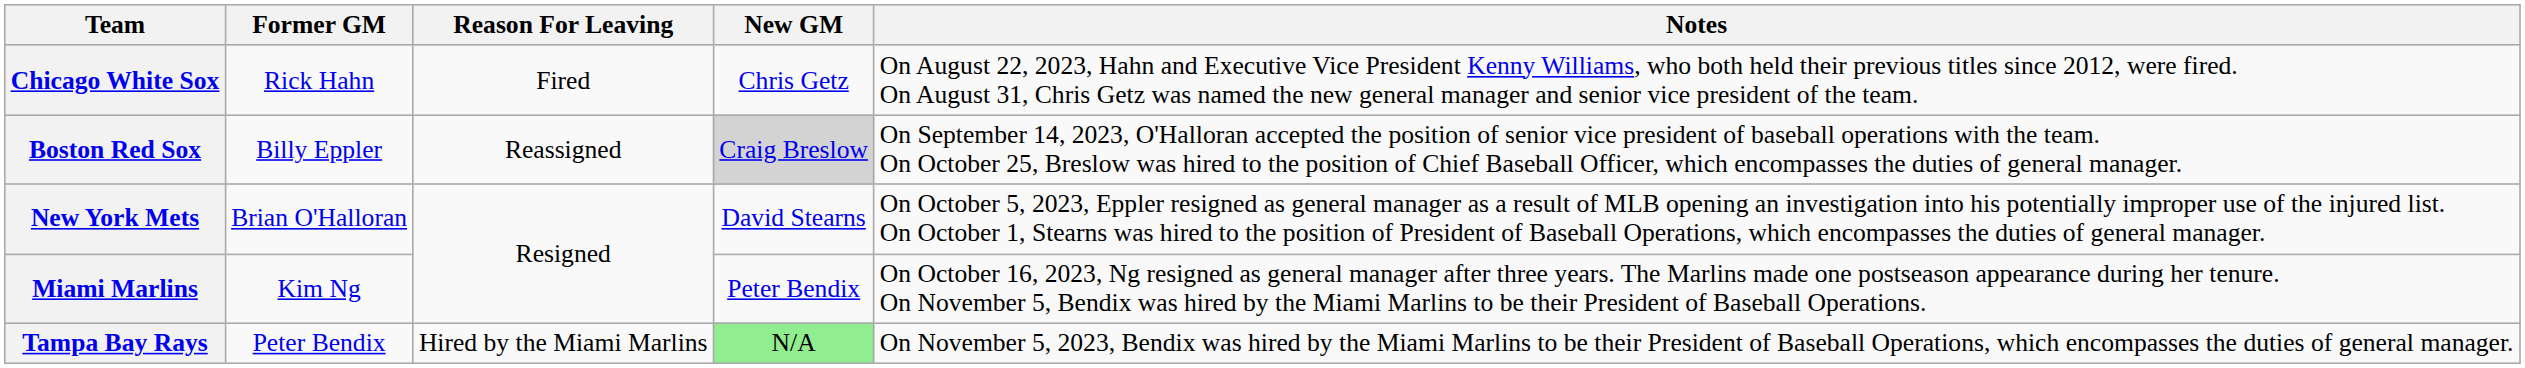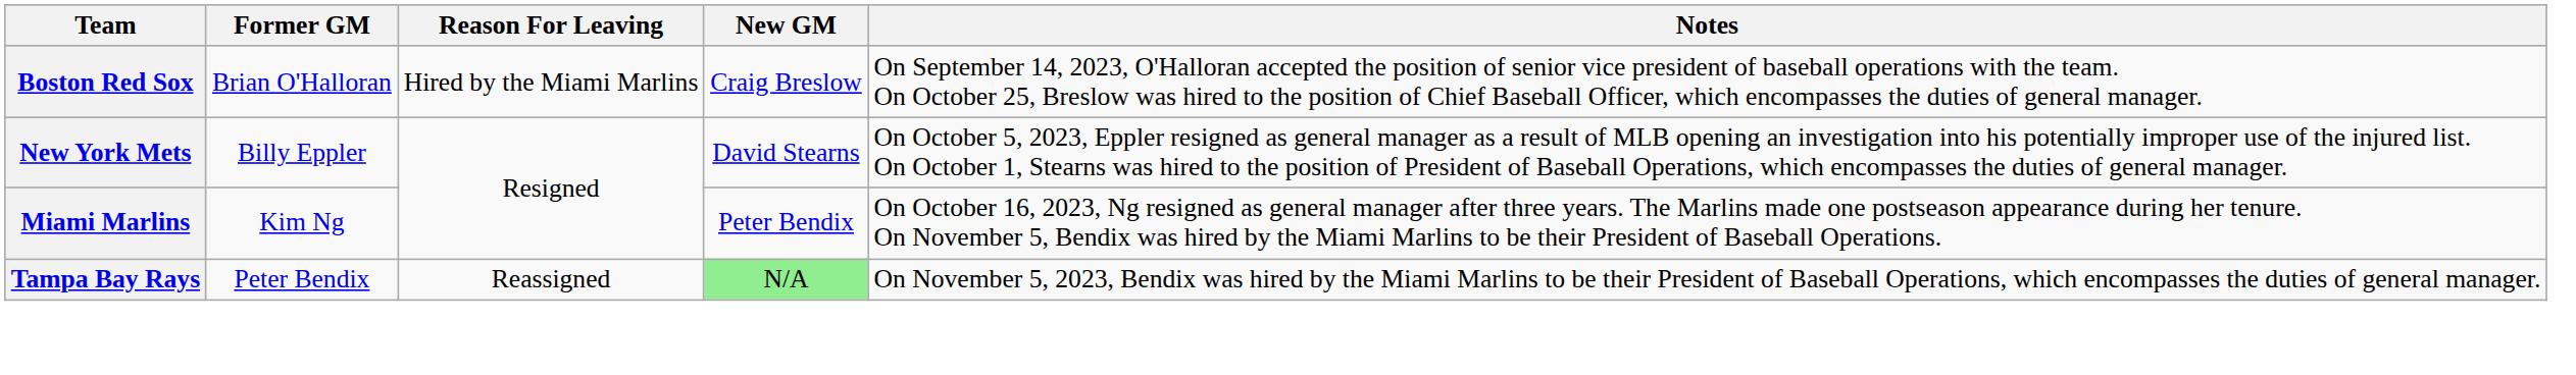- row: Chicago White Sox | Rick Hahn | Fired | Chris Getz | On August 22, 2023, Hahn and Executive Vice President Kenny Williams, who both held their previous titles since 2012, were fired. On August 31, Chris Getz was named the new general manager and senior vice president of the team.
Boston Red Sox | Former GM: Billy Eppler -> Brian O'Halloran
Boston Red Sox | Reason For Leaving: Reassigned -> Hired by the Miami Marlins
Boston Red Sox | New GM: lightgrey background -> no background
New York Mets | Former GM: Brian O'Halloran -> Billy Eppler
Tampa Bay Rays | Reason For Leaving: Hired by the Miami Marlins -> Reassigned
